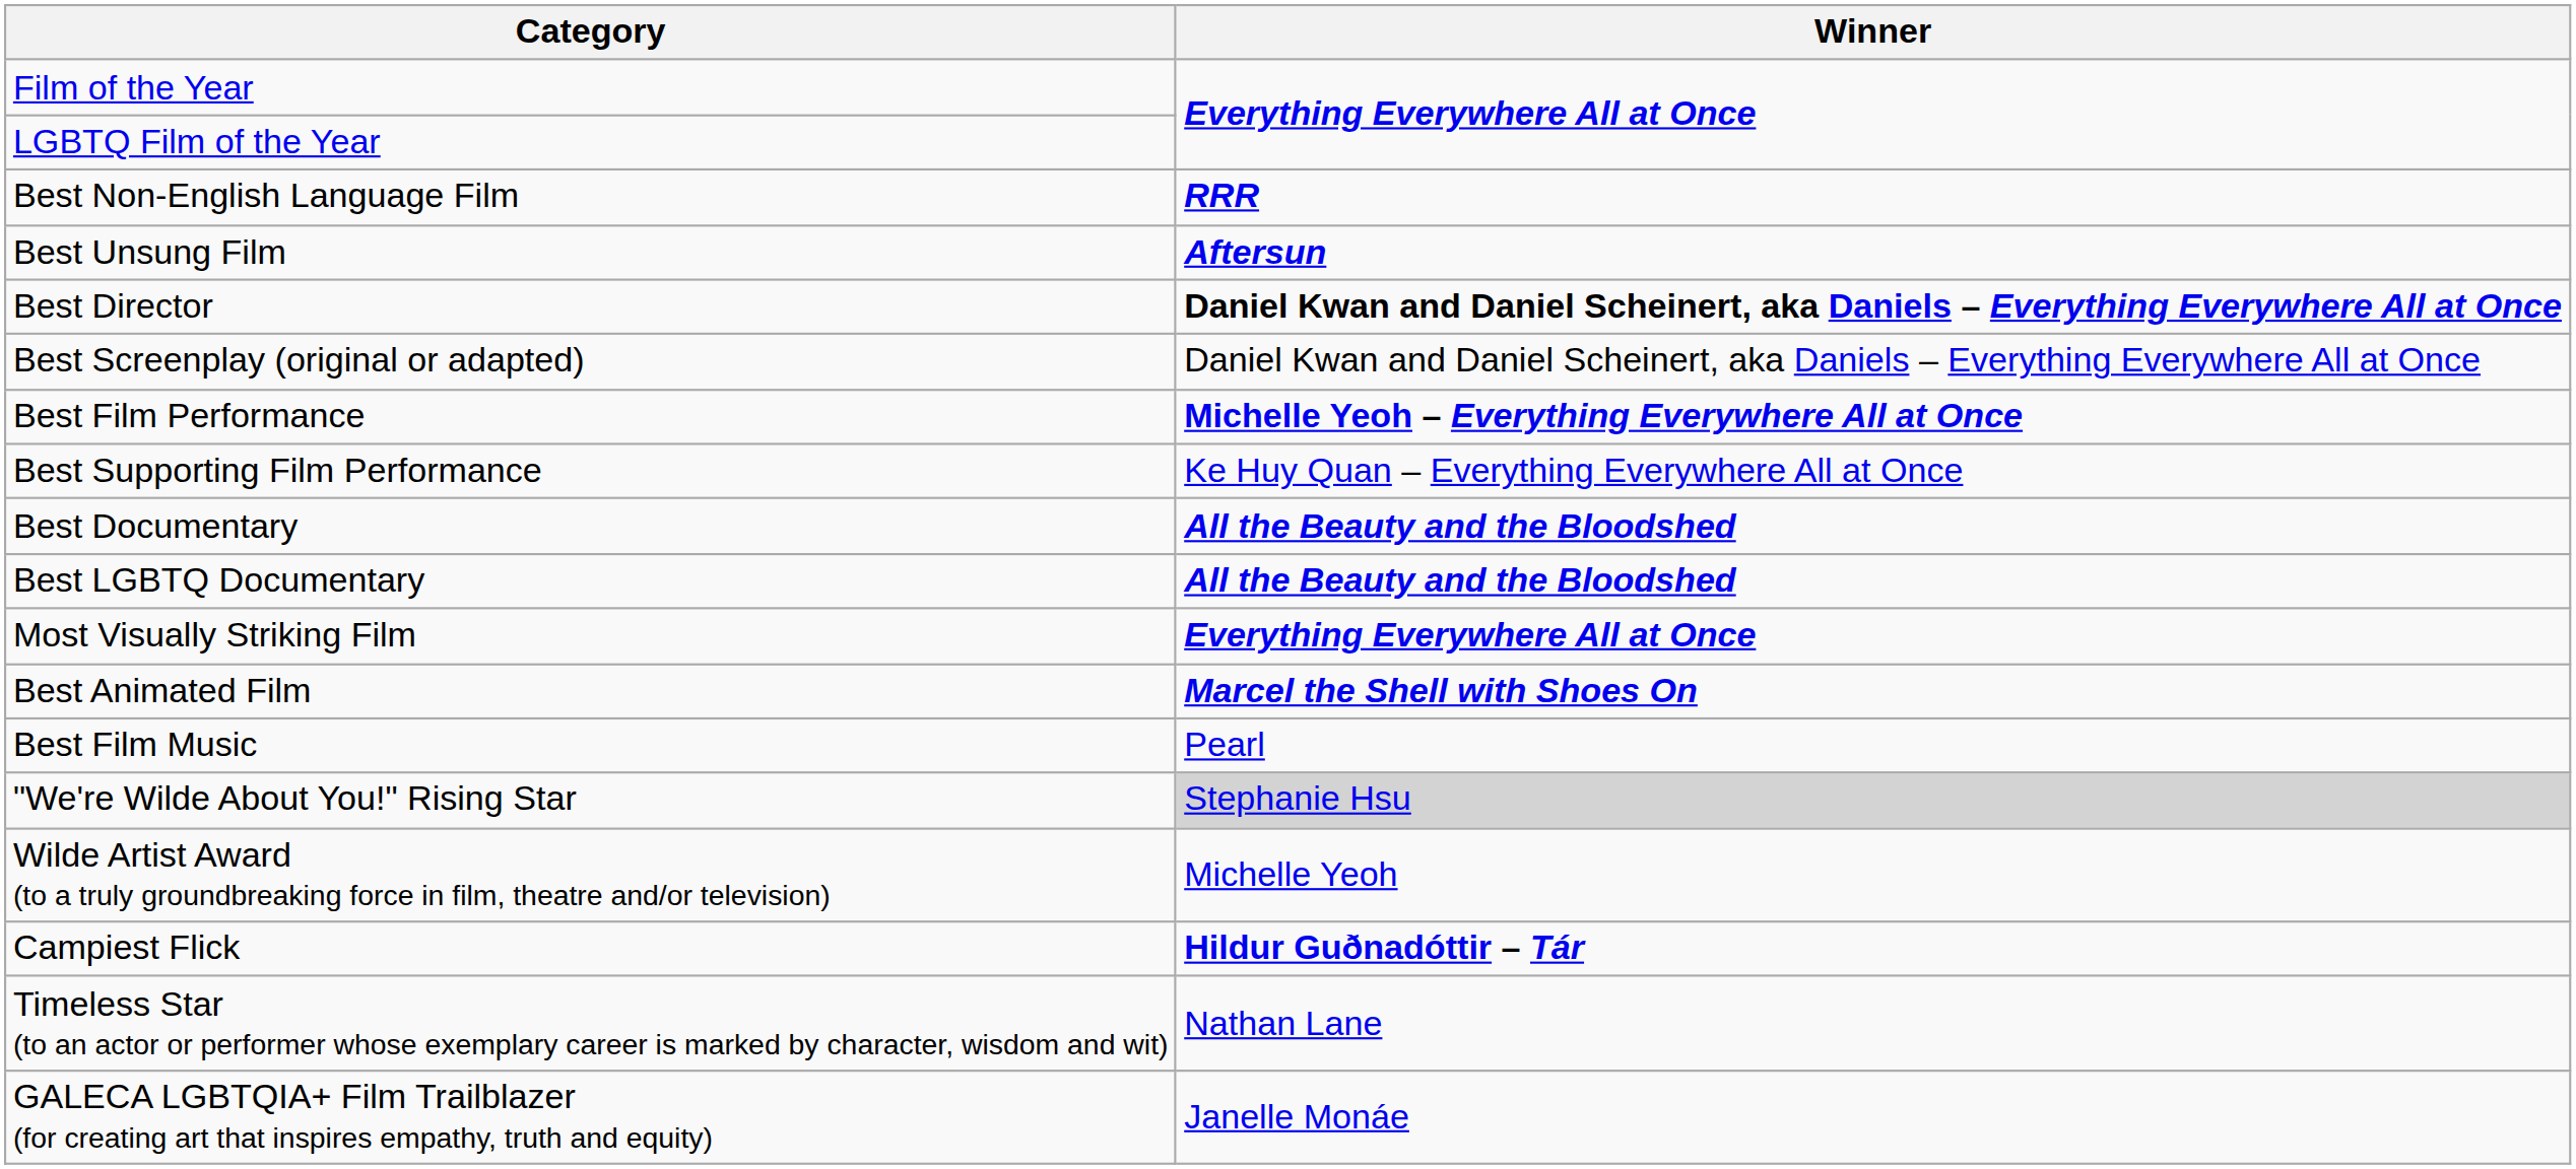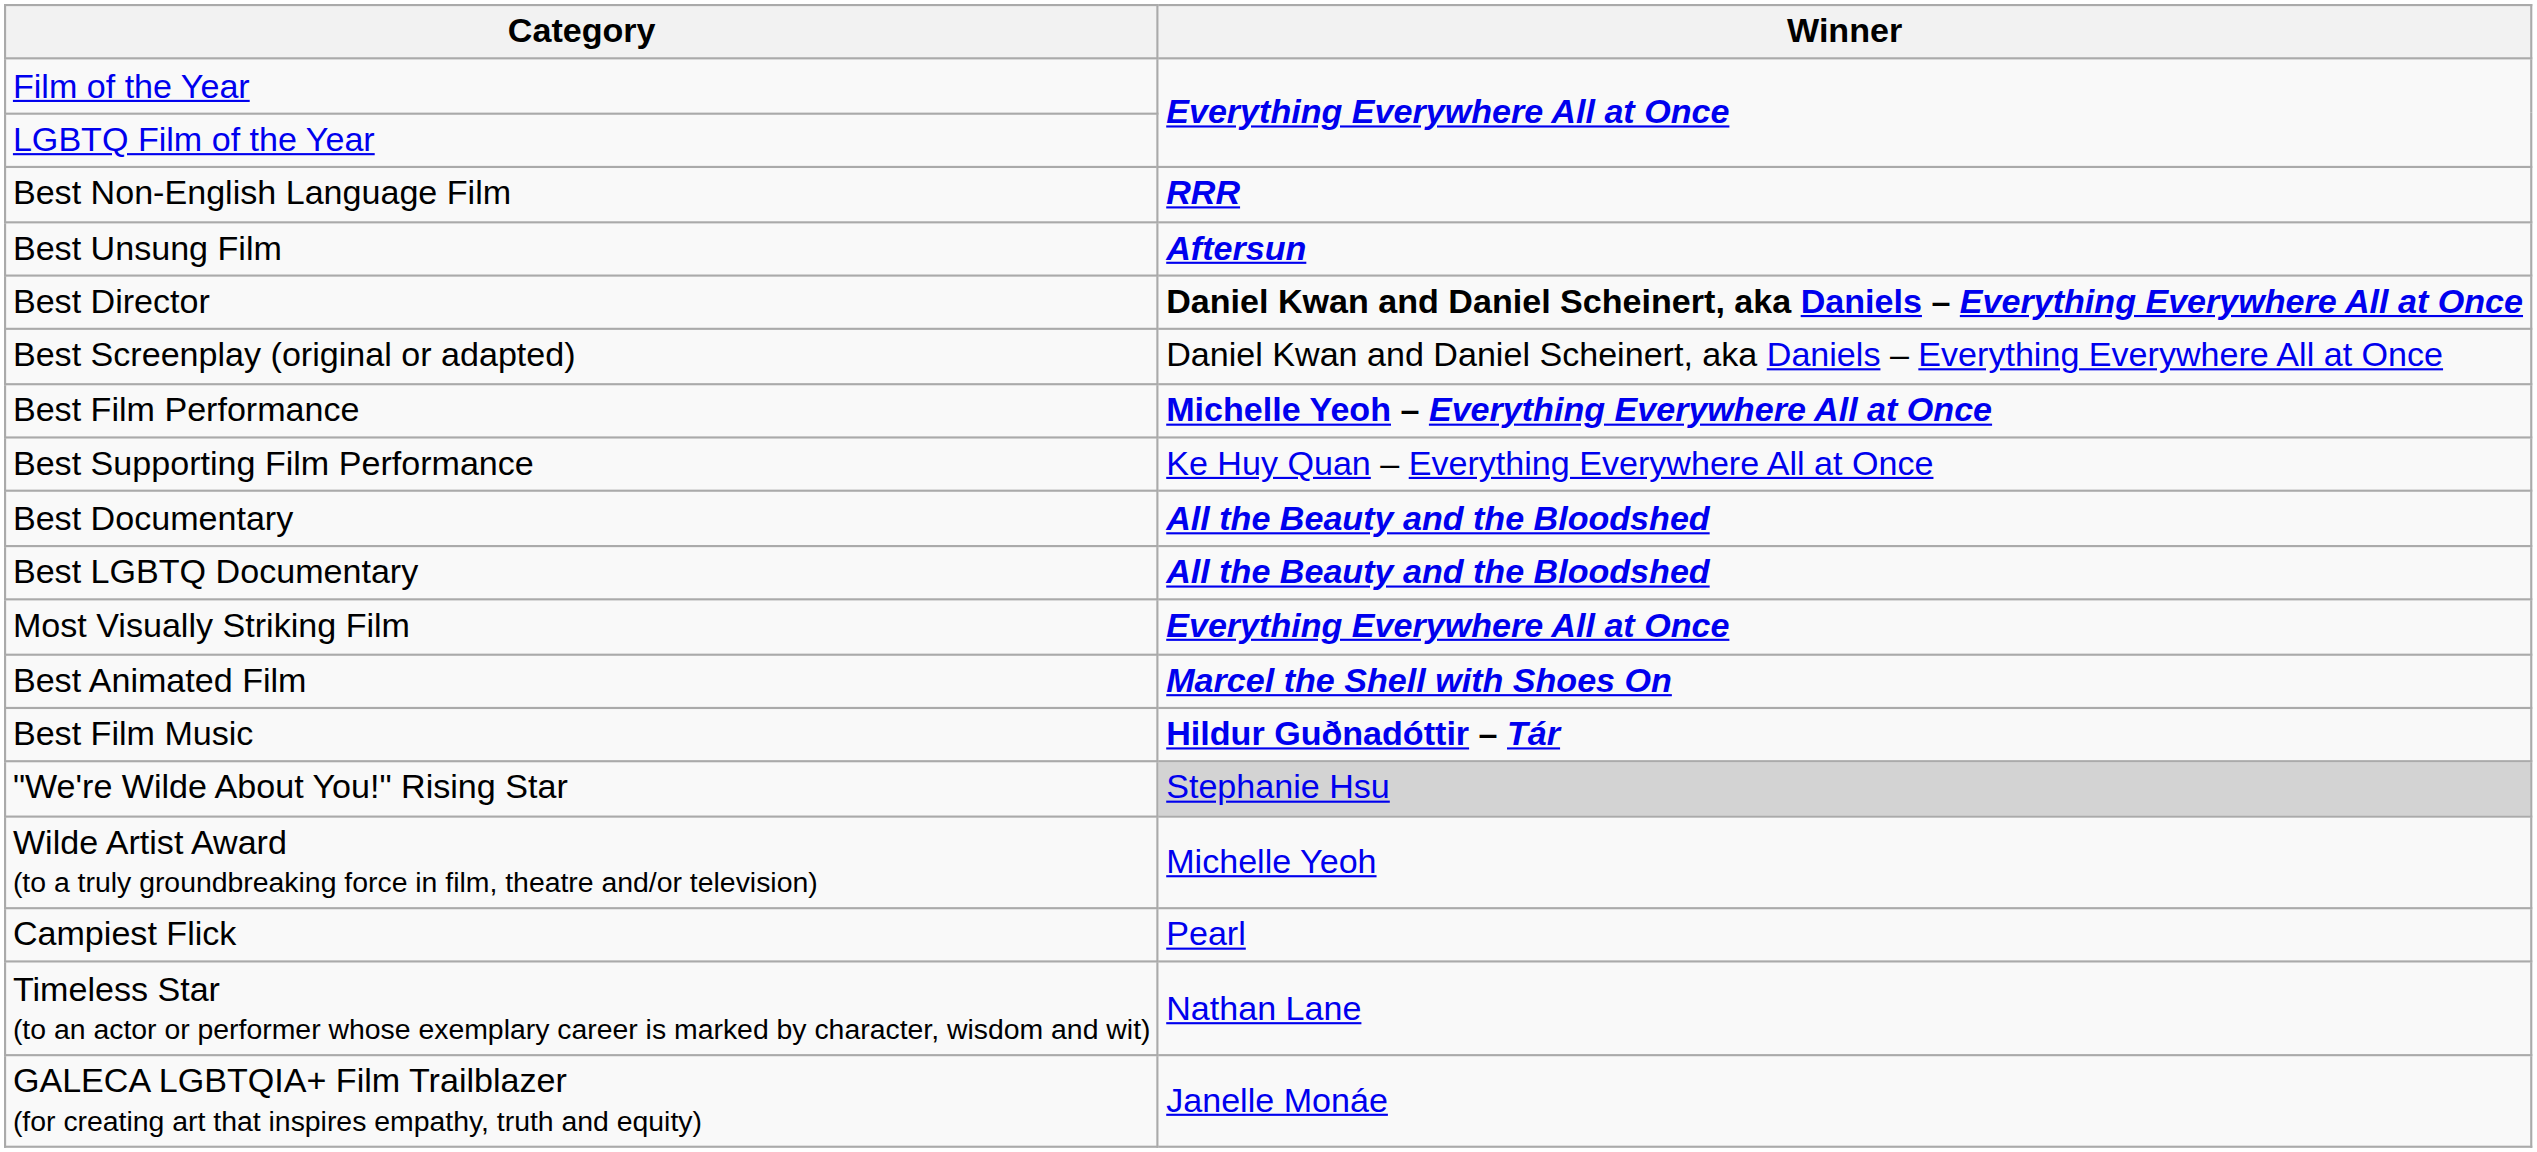Best Film Music | Winner: Pearl -> Hildur Guðnadóttir – Tár
Campiest Flick | Winner: Hildur Guðnadóttir – Tár -> Pearl
